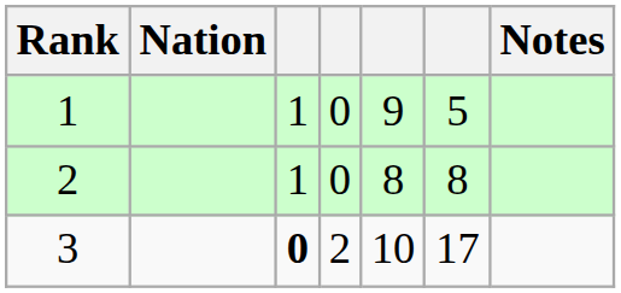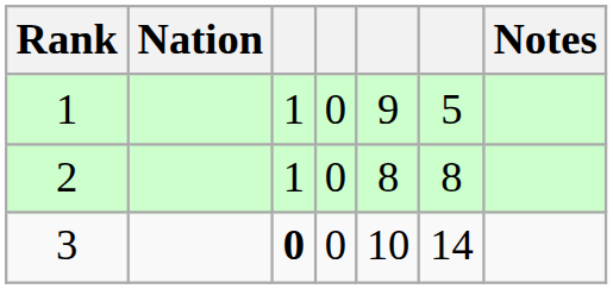3 | column 4: 2 -> 0
3 | column 6: 17 -> 14
